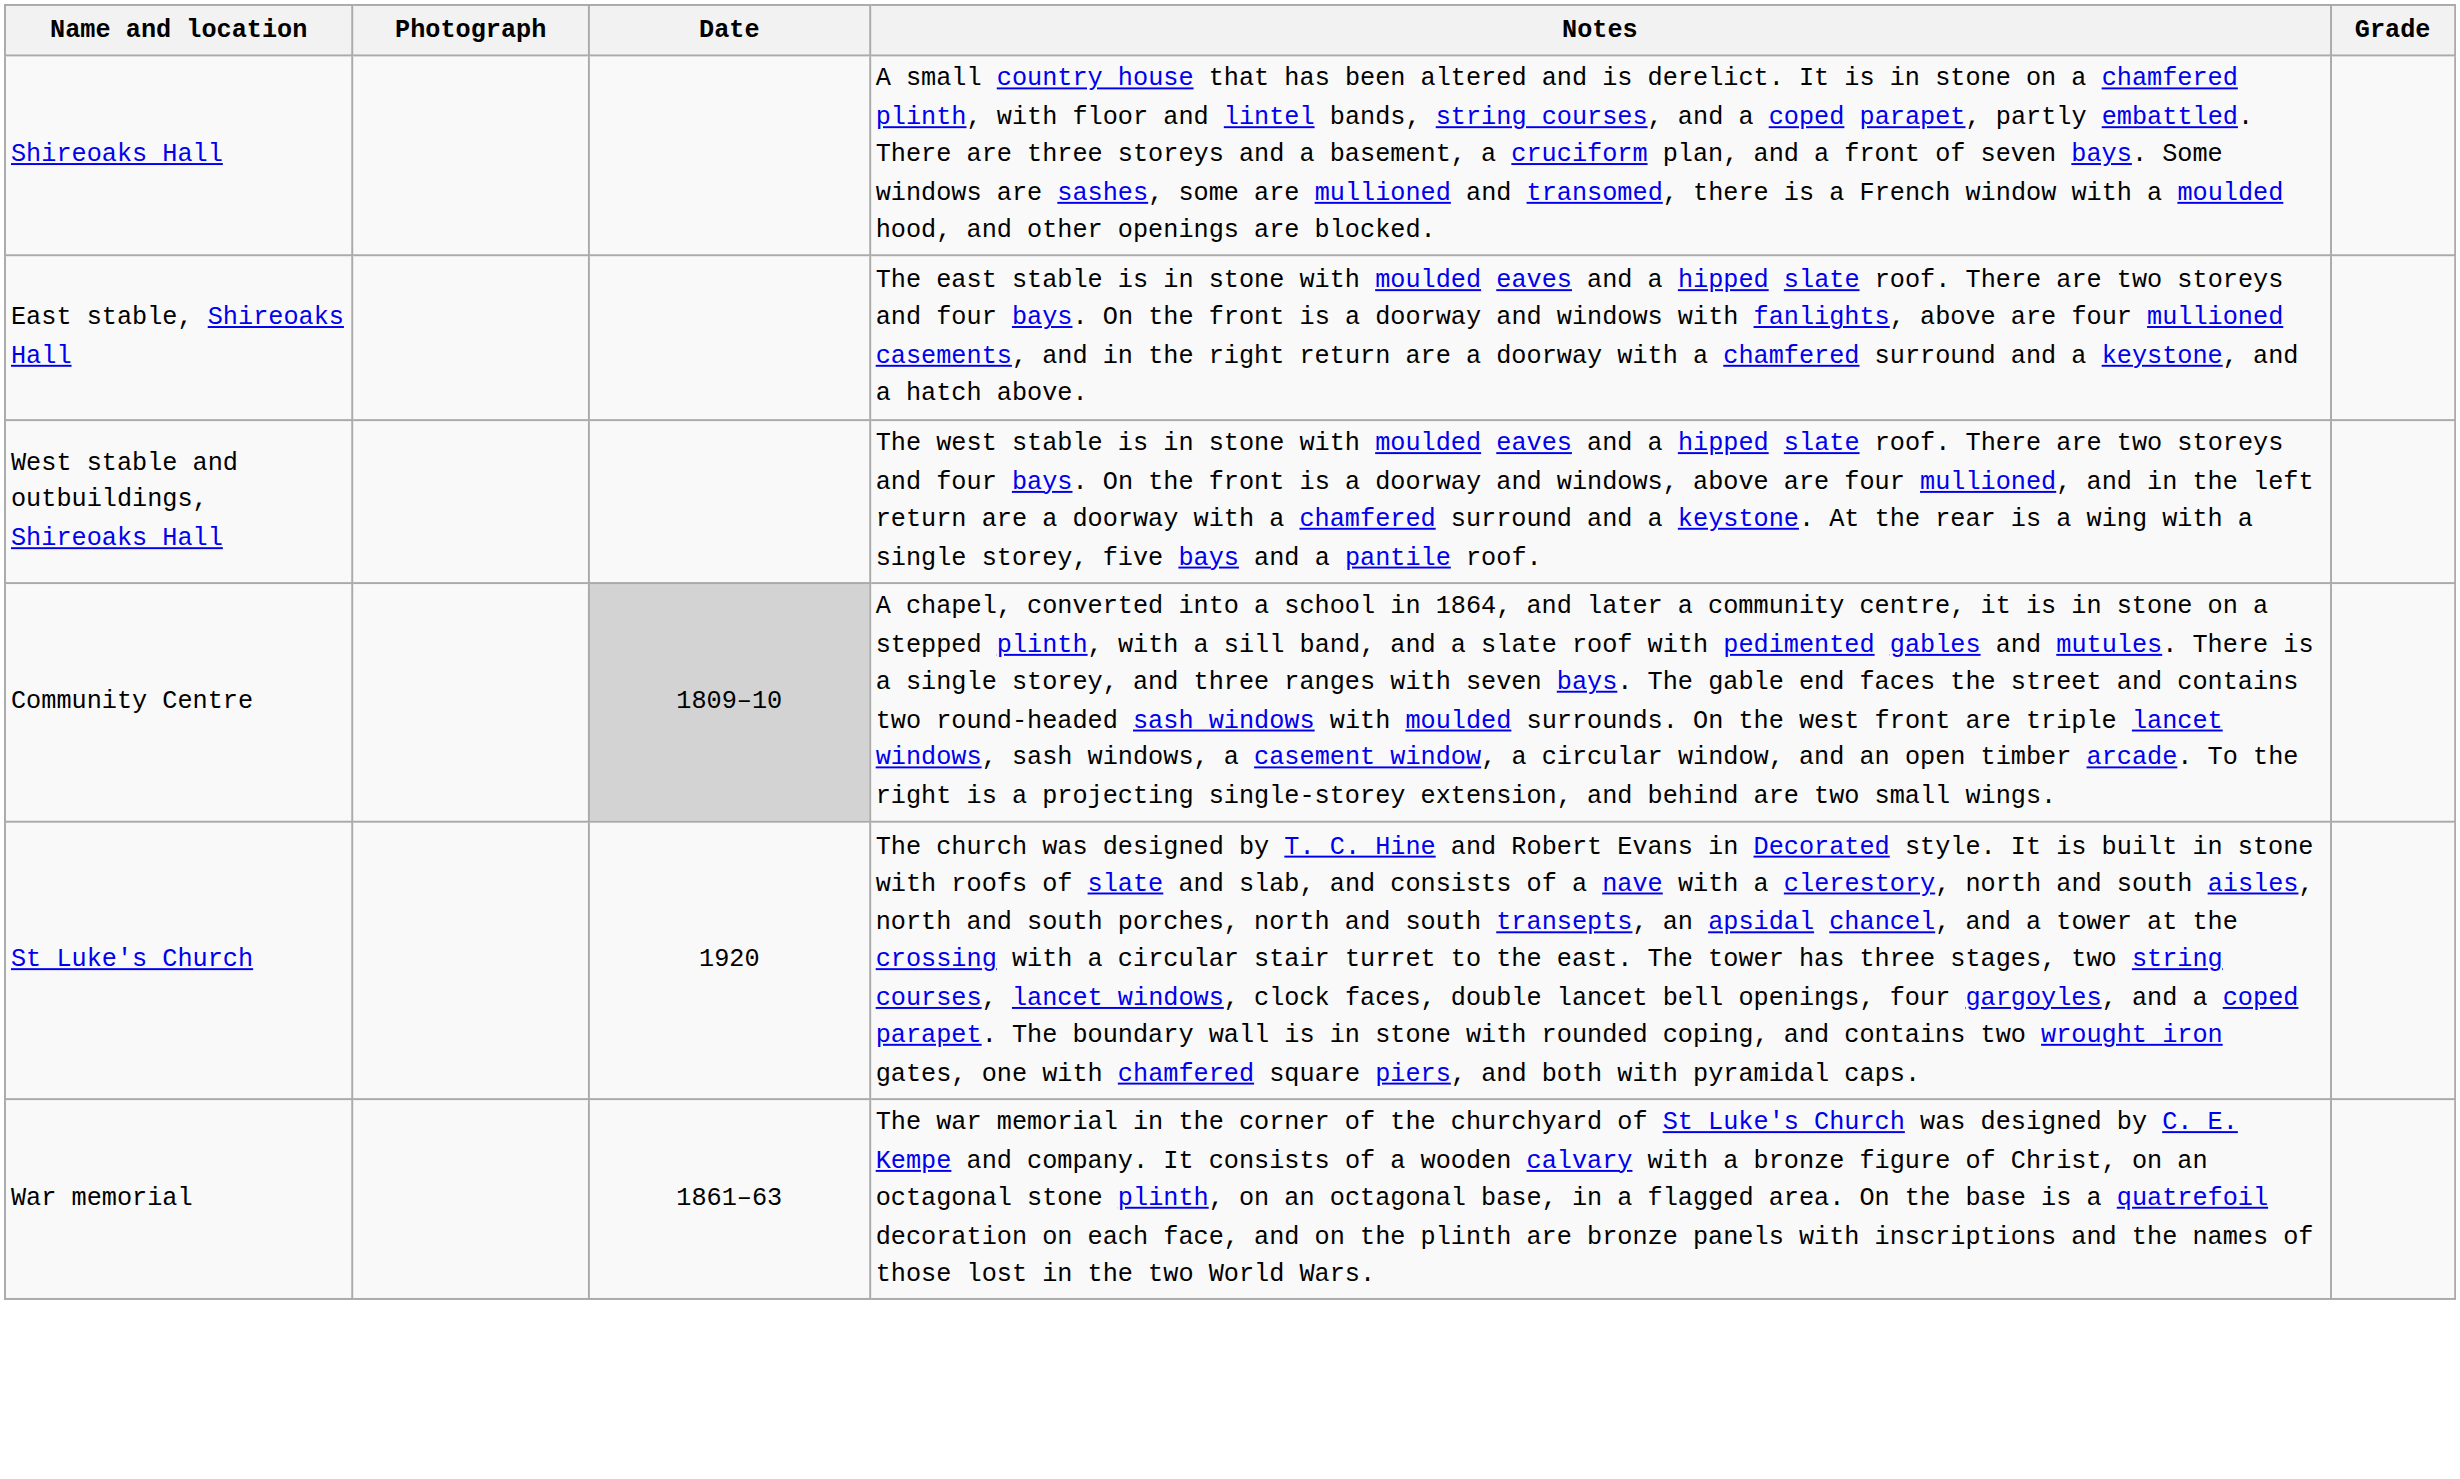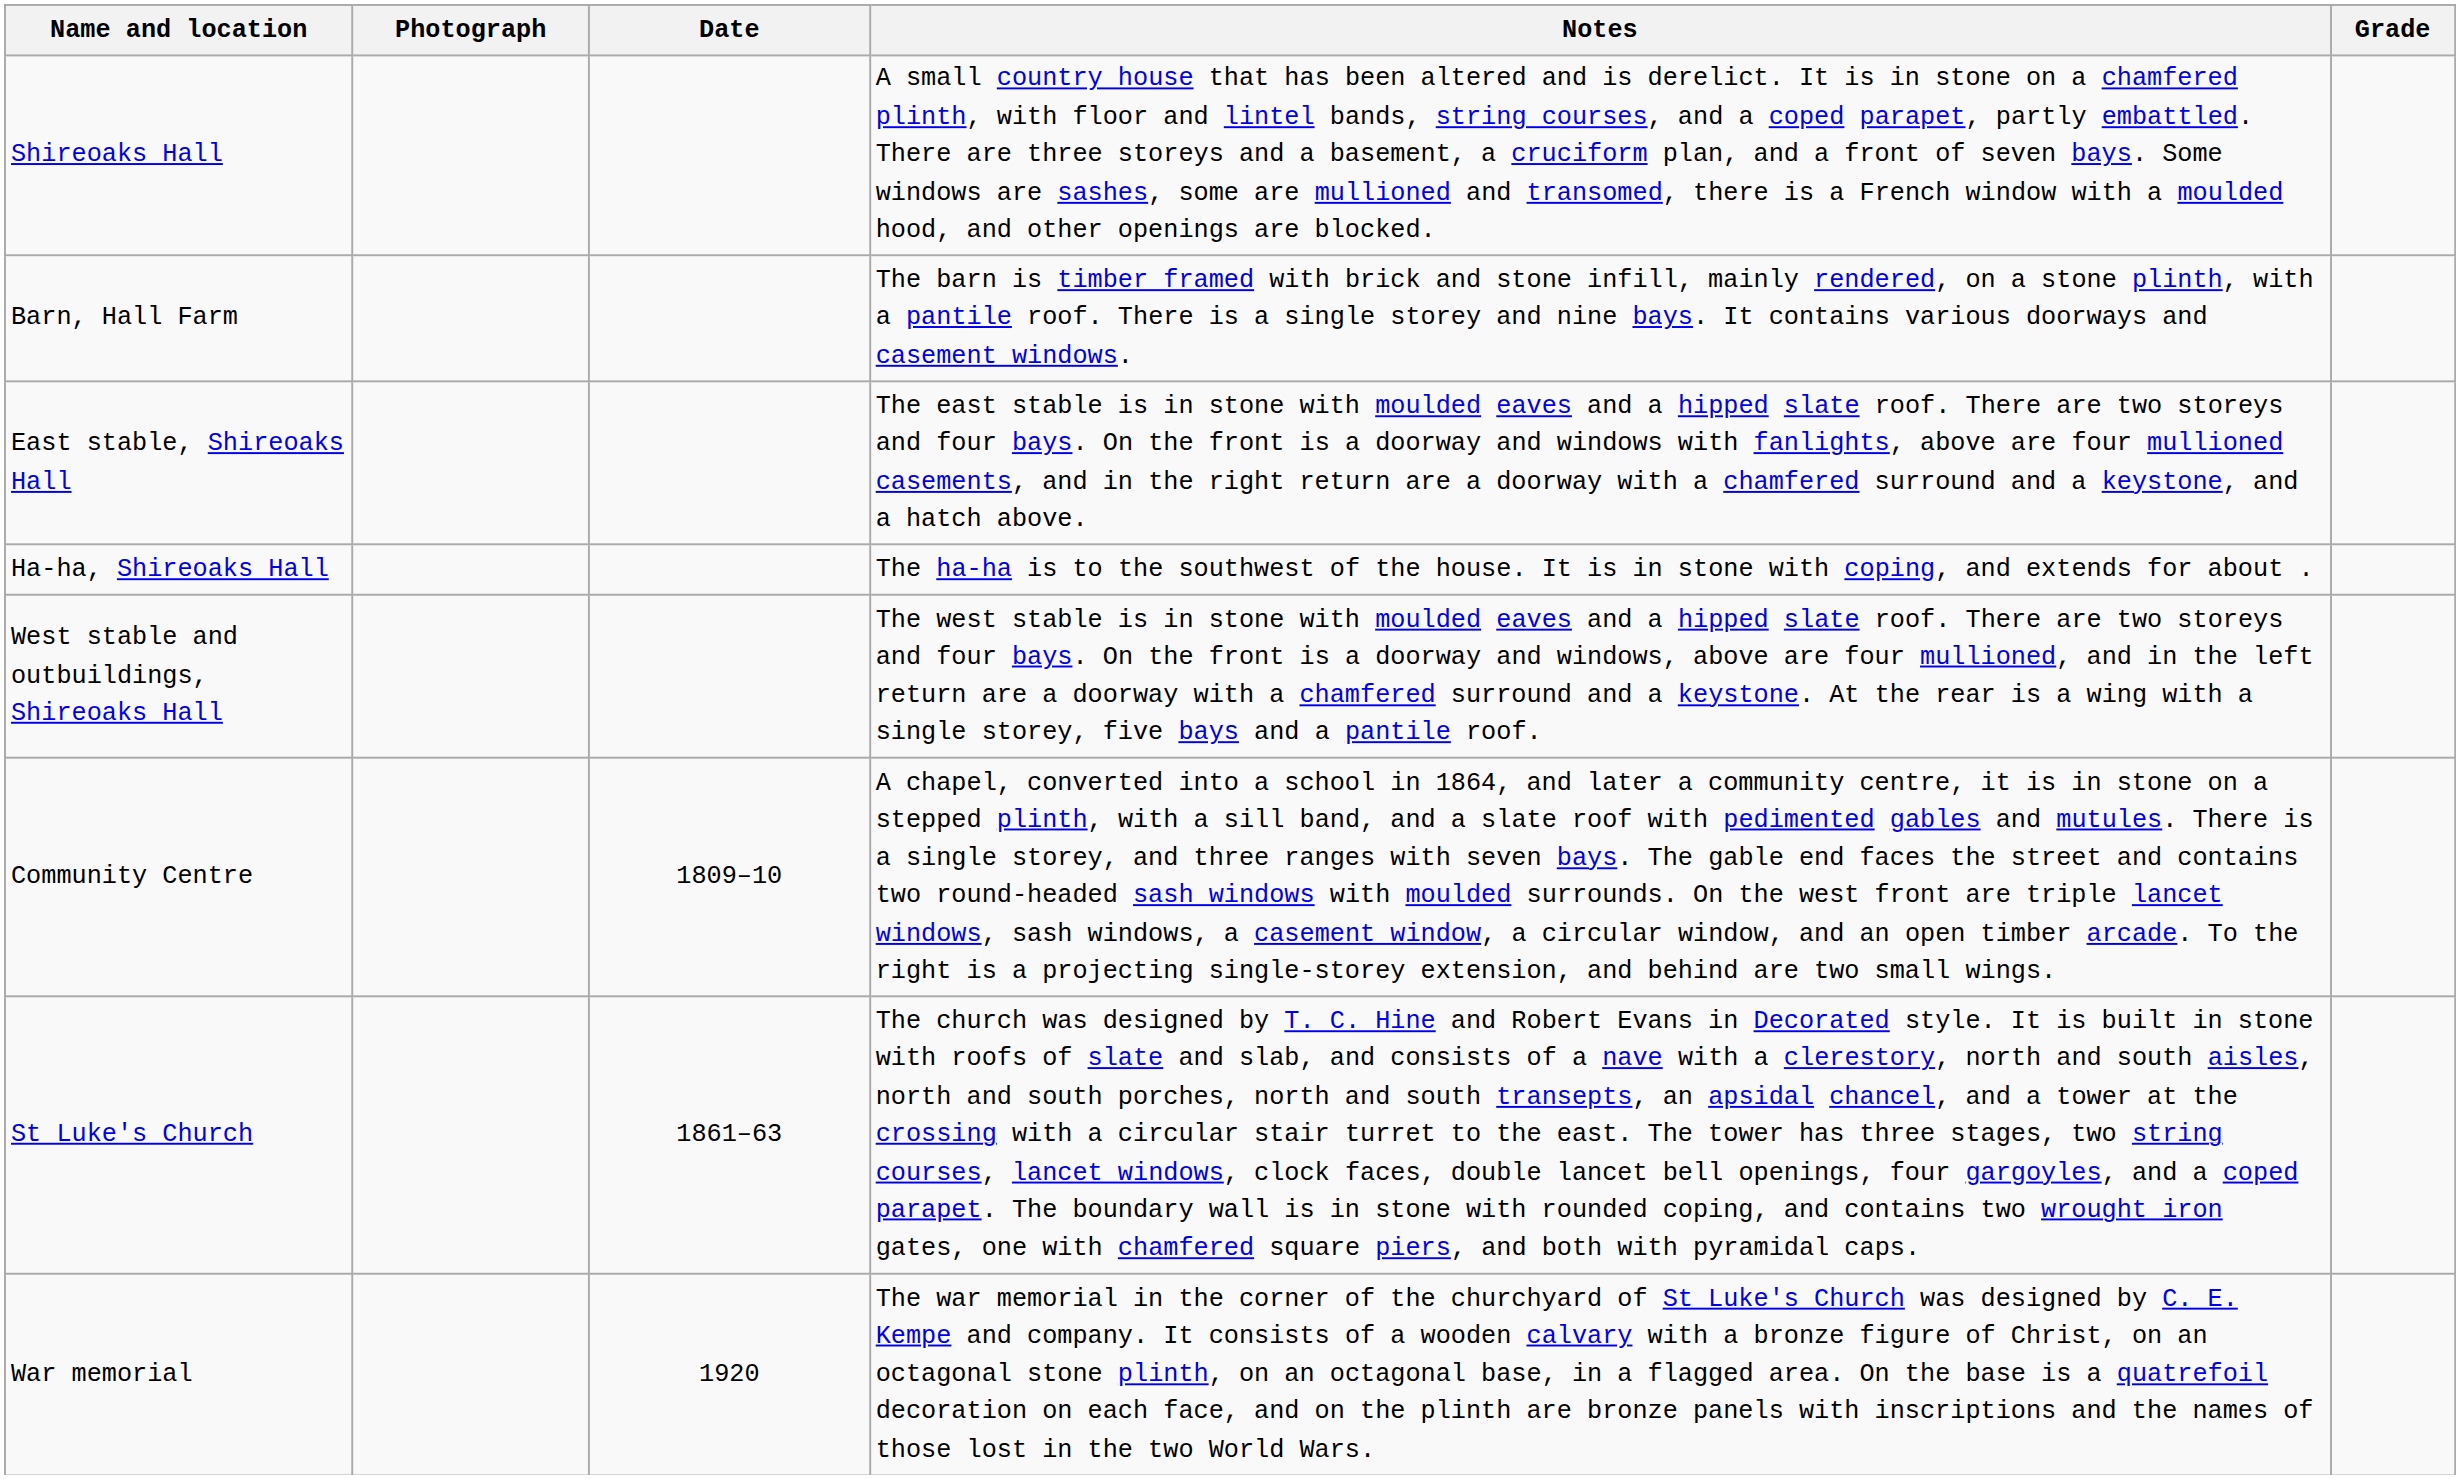+ row: Barn, Hall Farm | The barn is timber framed with brick and stone infill, mainly rendered, on a stone plinth, with a pantile roof. There is a single storey and nine bays. It contains various doorways and casement windows.
+ row: Ha-ha, Shireoaks Hall | The ha-ha is to the southwest of the house. It is in stone with coping, and extends for about .
Community Centre | Date: lightgrey background -> no background
St Luke's Church | Date: 1920 -> 1861–63
War memorial | Date: 1861–63 -> 1920
